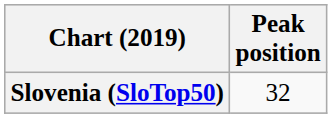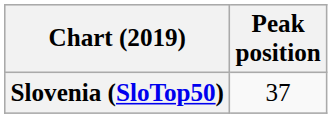Slovenia (SloTop50) | Peak position: 32 -> 37
